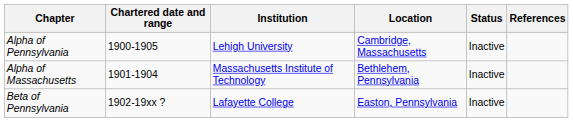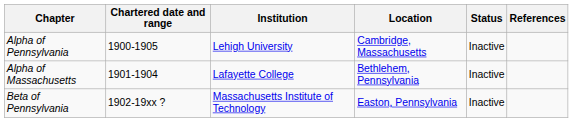Alpha of Massachusetts | Institution: Massachusetts Institute of Technology -> Lafayette College
Beta of Pennsylvania | Institution: Lafayette College -> Massachusetts Institute of Technology
